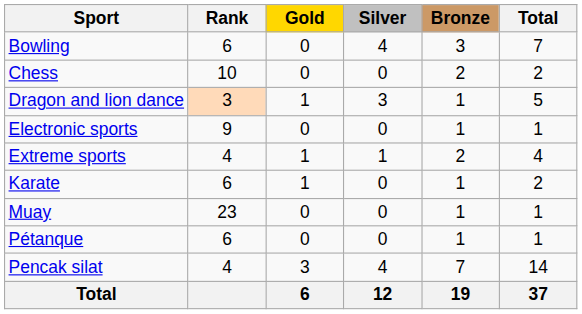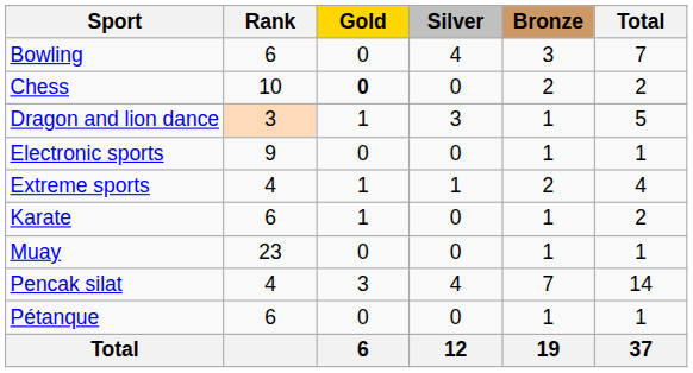Chess | Gold: normal -> bold
rows swapped: Pétanque <-> Pencak silat
